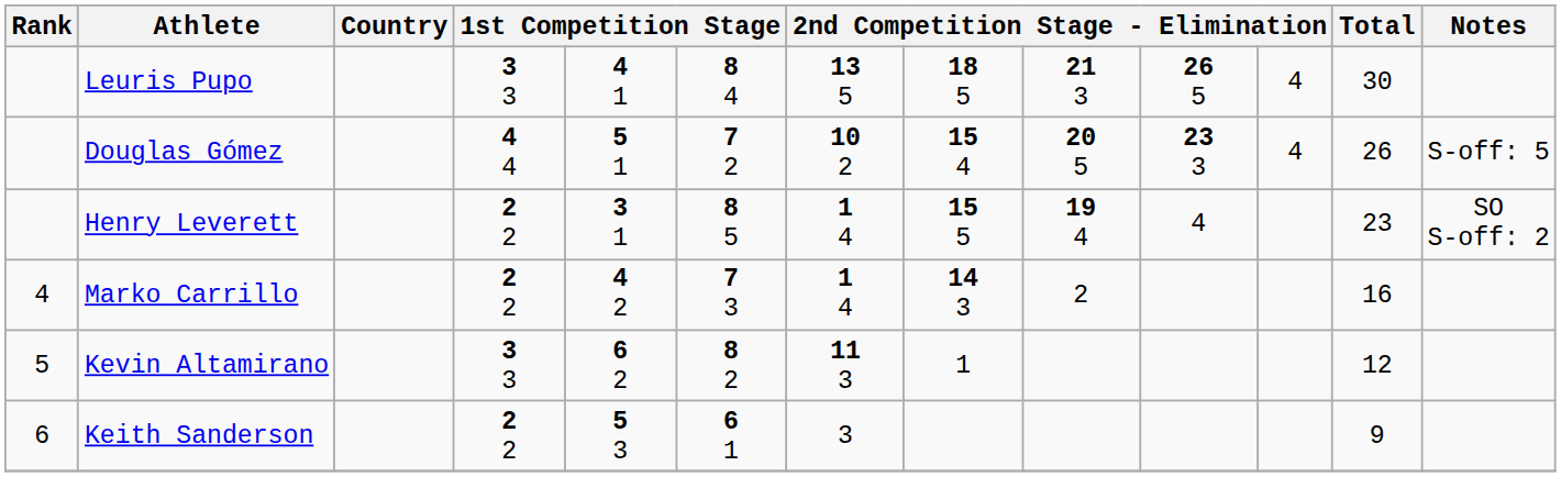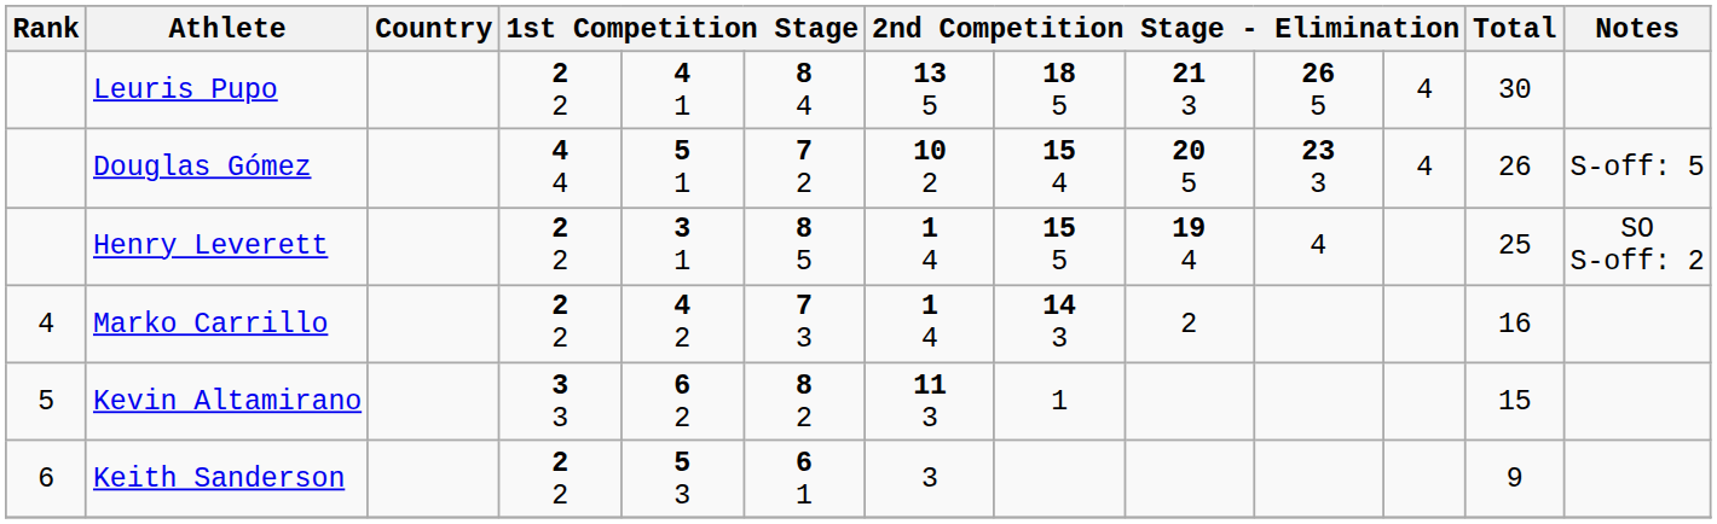Leuris Pupo | column 4: 3 3 -> 2 2
Henry Leverett | Total: 23 -> 25
Kevin Altamirano | Total: 12 -> 15
